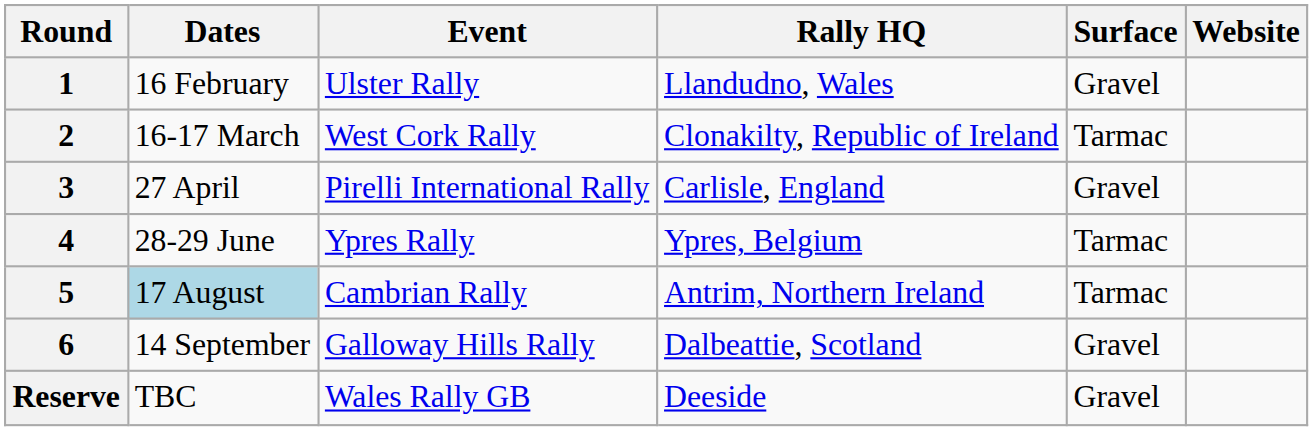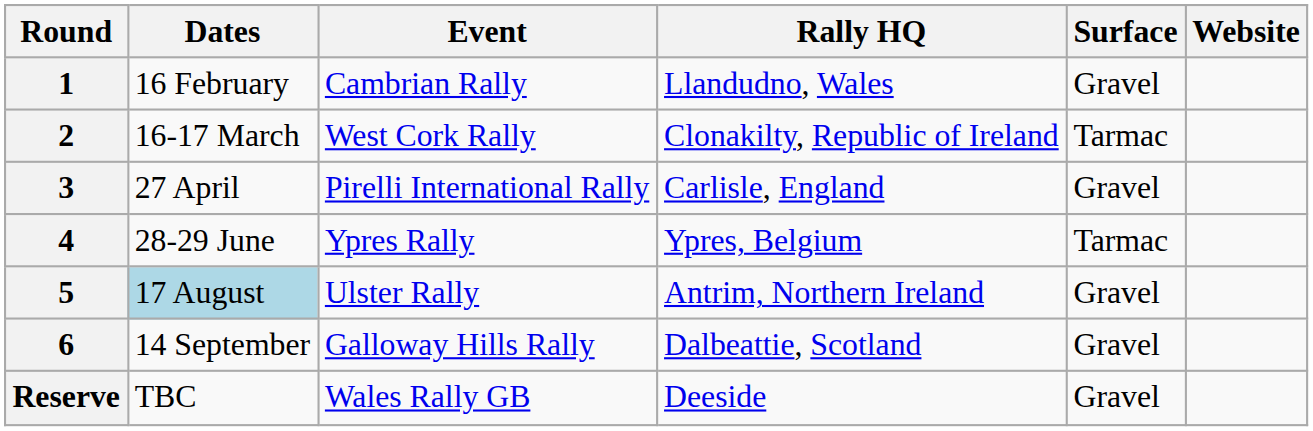1 | Event: Ulster Rally -> Cambrian Rally
5 | Event: Cambrian Rally -> Ulster Rally
5 | Surface: Tarmac -> Gravel
